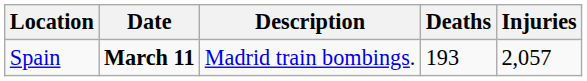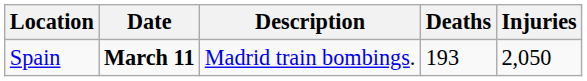Spain | Injuries: 2,057 -> 2,050
